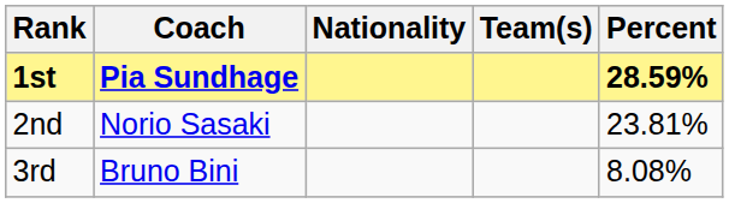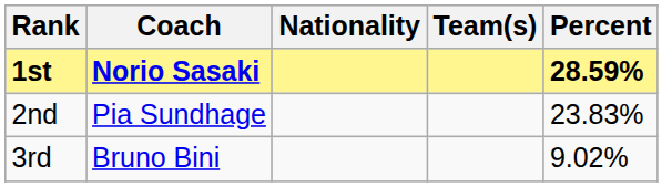1st | Coach: Pia Sundhage -> Norio Sasaki
2nd | Coach: Norio Sasaki -> Pia Sundhage
2nd | Percent: 23.81% -> 23.83%
3rd | Percent: 8.08% -> 9.02%
